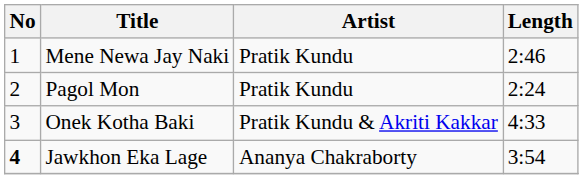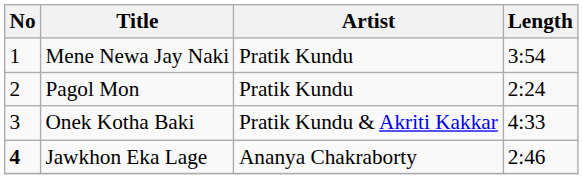Mene Newa Jay Naki | Length: 2:46 -> 3:54
Jawkhon Eka Lage | Length: 3:54 -> 2:46
